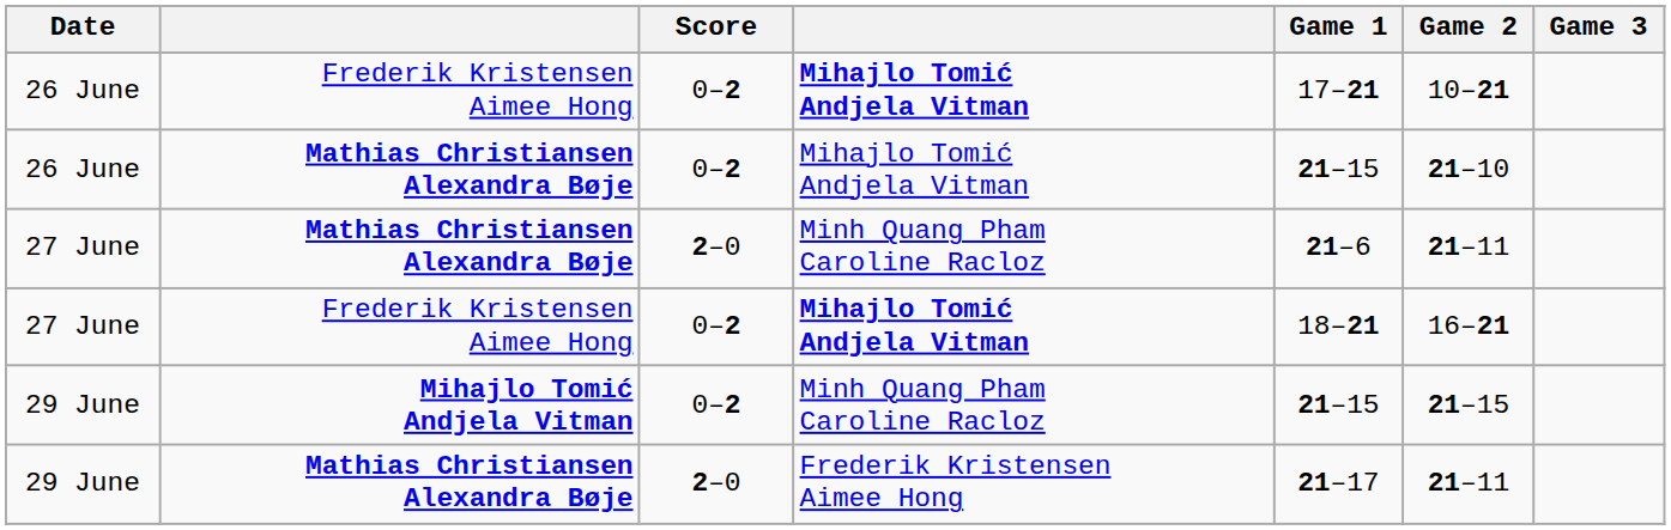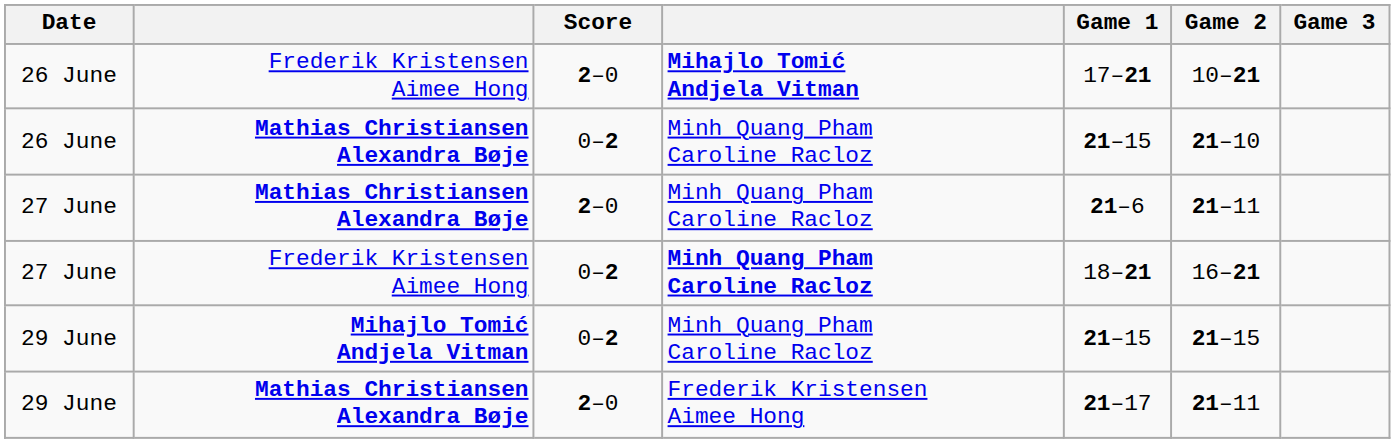26 June / Frederik Kristensen Aimee Hong | Score: 0–2 -> 2–0
26 June / Mathias Christiansen Alexandra Bøje | column 4: Mihajlo Tomić Andjela Vitman -> Minh Quang Pham Caroline Racloz
27 June / Frederik Kristensen Aimee Hong | column 4: Mihajlo Tomić Andjela Vitman -> Minh Quang Pham Caroline Racloz
